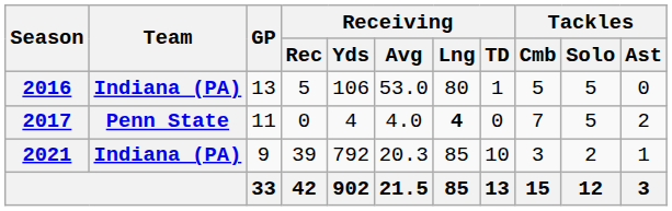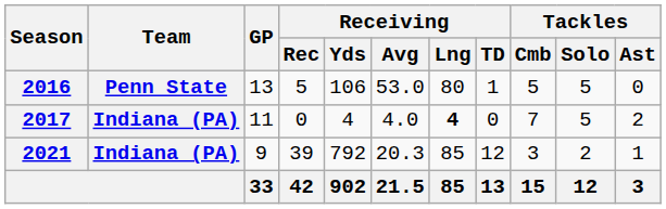2016 | Team: Indiana (PA) -> Penn State
2017 | Team: Penn State -> Indiana (PA)
2021 | Receiving / TD: 10 -> 12
